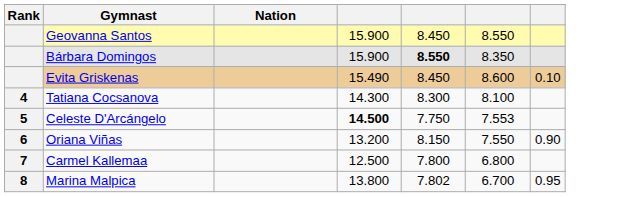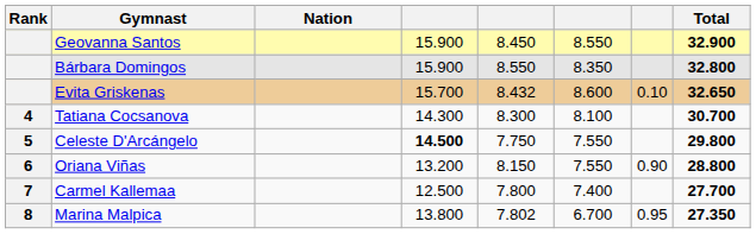+ column: Total | 32.900 | 32.800 | 32.650 | 30.700 | 29.800 | 28.800 | 27.700 | 27.350
Bárbara Domingos | column 5: bold -> normal
Evita Griskenas | column 4: 15.490 -> 15.700
Evita Griskenas | column 5: 8.450 -> 8.432
Celeste D'Arcángelo | column 6: 7.553 -> 7.550
Carmel Kallemaa | column 6: 6.800 -> 7.400
